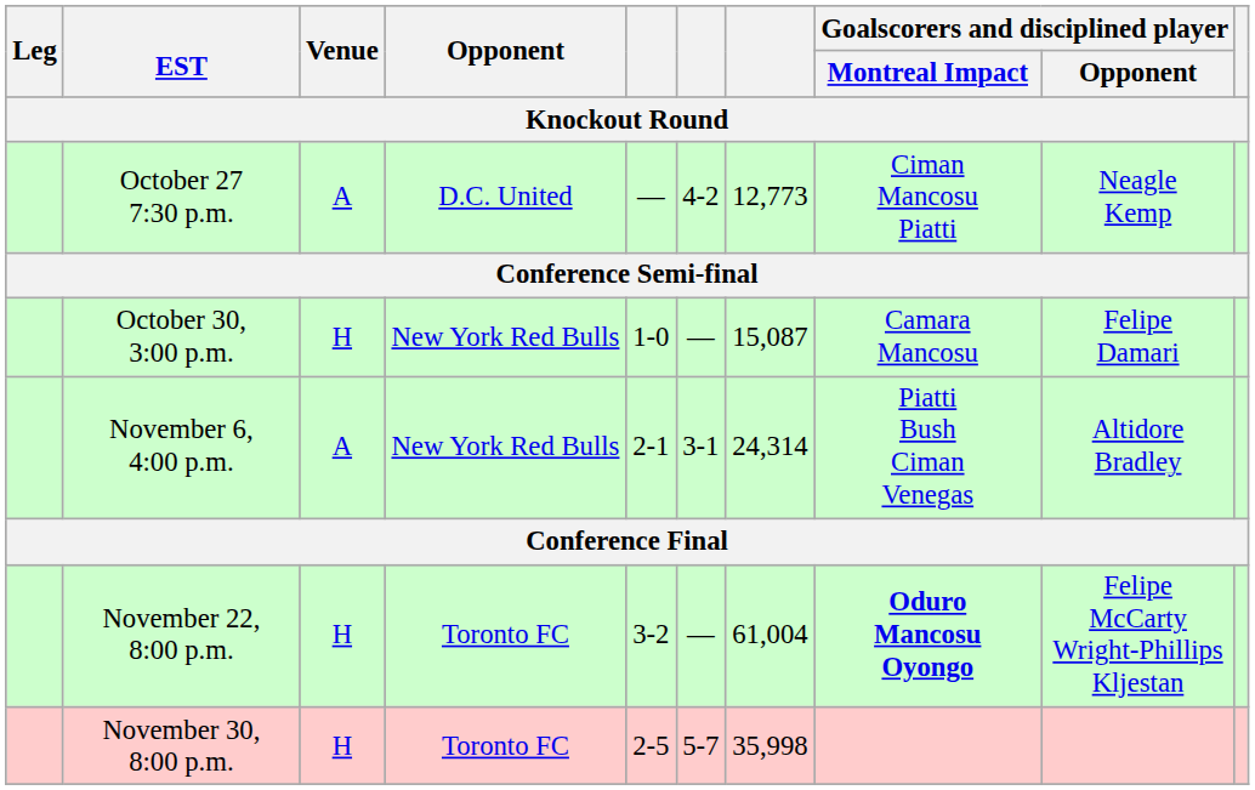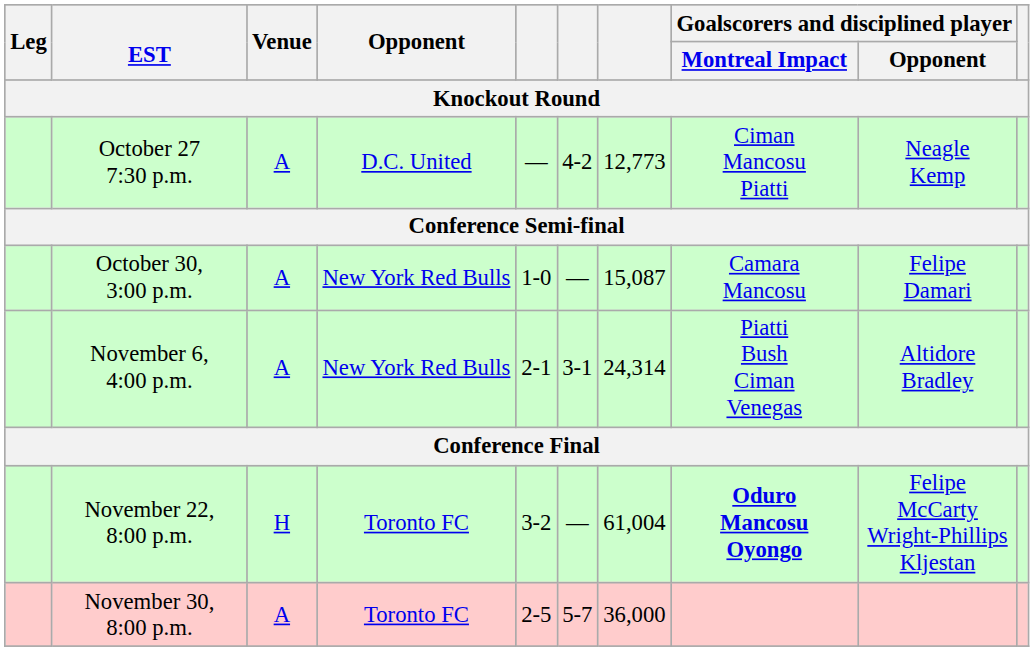October 30, 3:00 p.m. | Venue: H -> A
November 30, 8:00 p.m. | Venue: H -> A
November 30, 8:00 p.m. | column 7: 35,998 -> 36,000
